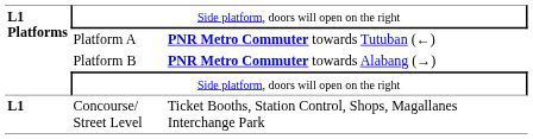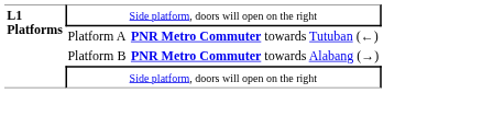- row: L1 | Concourse/ Street Level | Ticket Booths, Station Control, Shops, Magallanes Interchange Park
